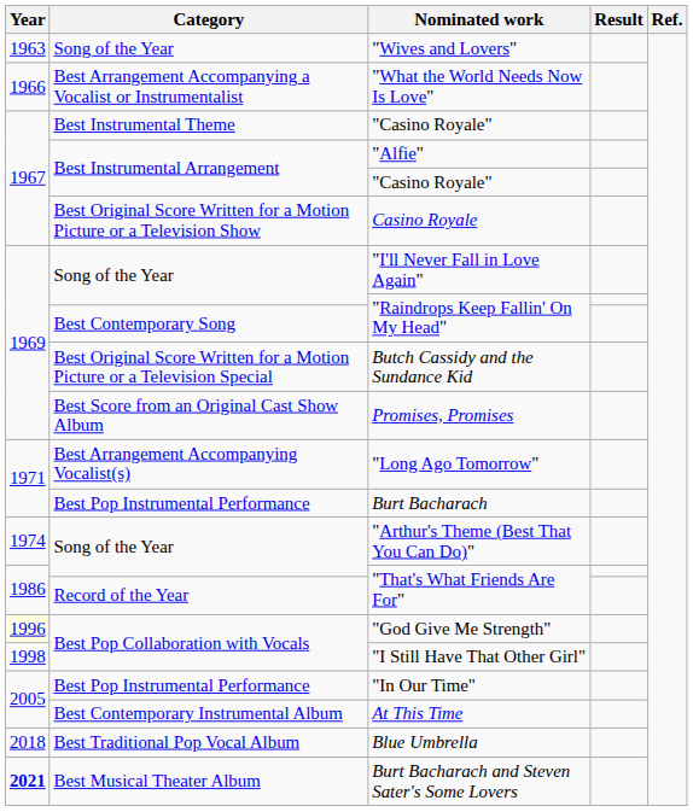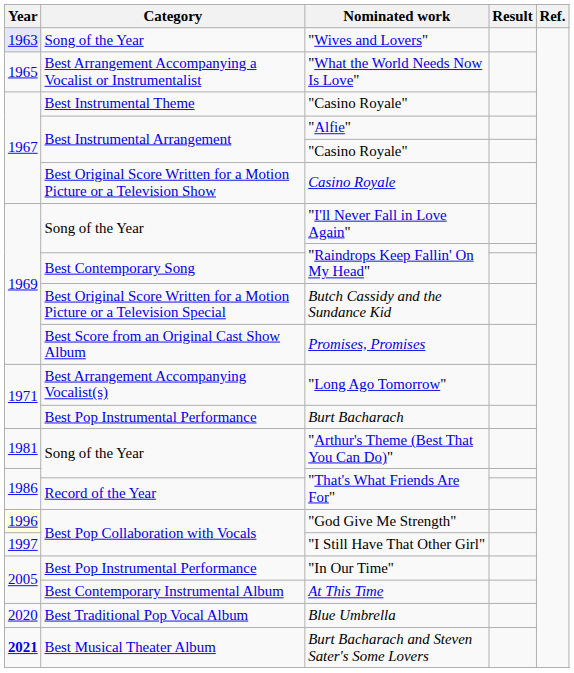"Wives and Lovers" | Year: no background -> lavender background
"What the World Needs Now Is Love" | Year: 1966 -> 1965
"Arthur's Theme (Best That You Can Do)" | Year: 1974 -> 1981
"I Still Have That Other Girl" | Year: 1998 -> 1997
Blue Umbrella | Year: 2018 -> 2020
